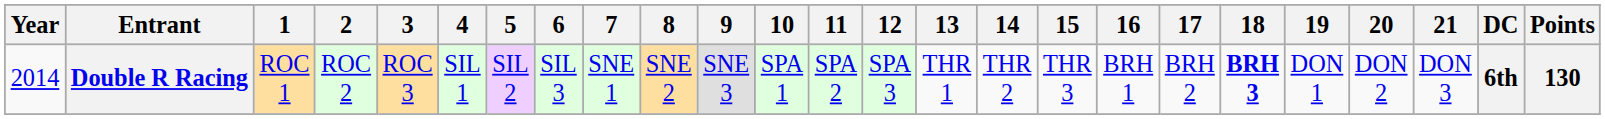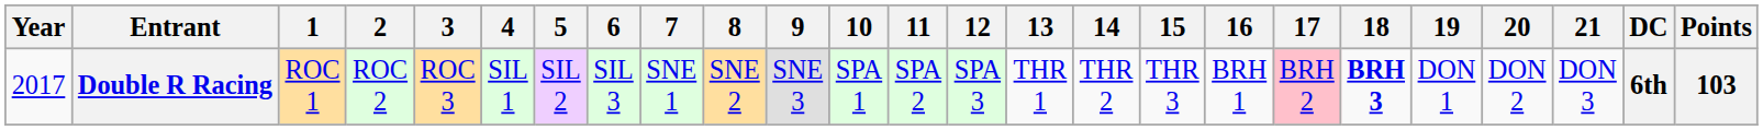Double R Racing | Year: 2014 -> 2017
Double R Racing | 17: no background -> pink background
Double R Racing | Points: 130 -> 103
